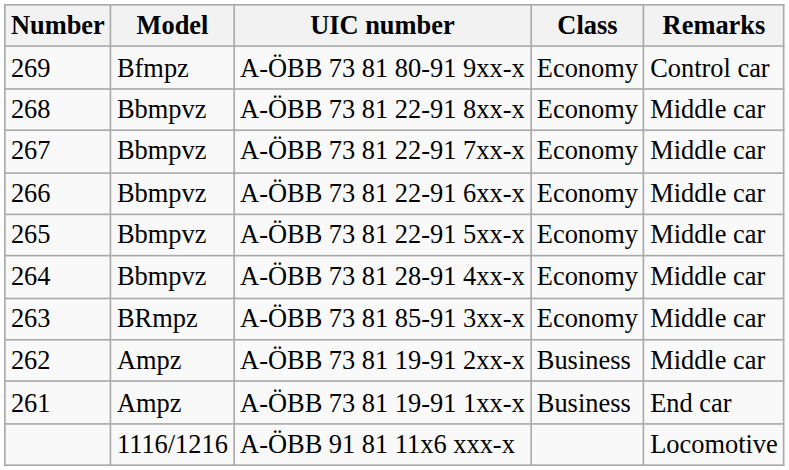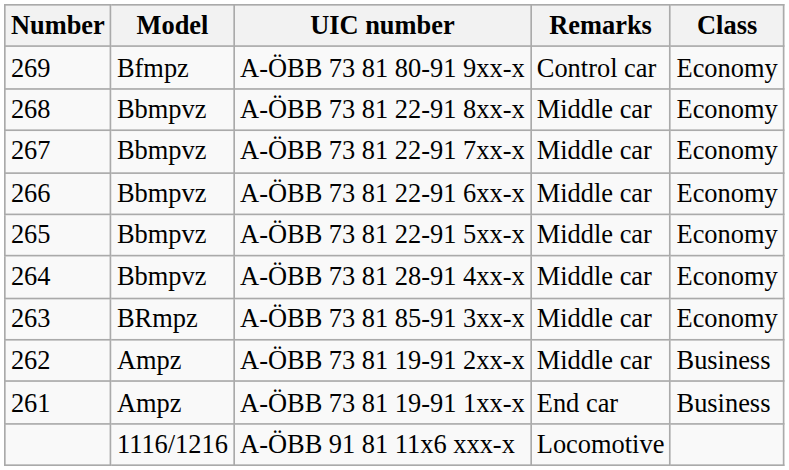columns swapped: Class <-> Remarks
